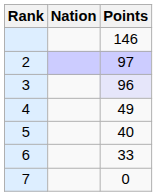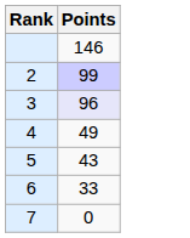- column: Nation
2 | Points: 97 -> 99
5 | Points: 40 -> 43
